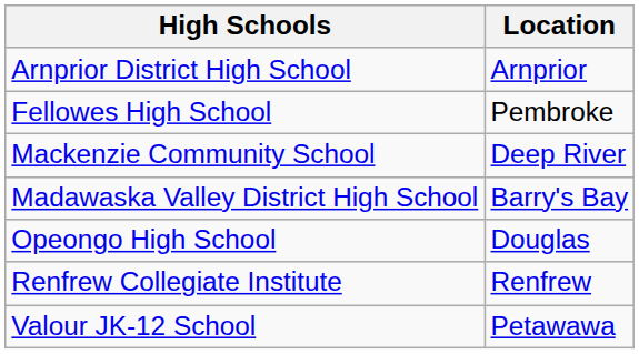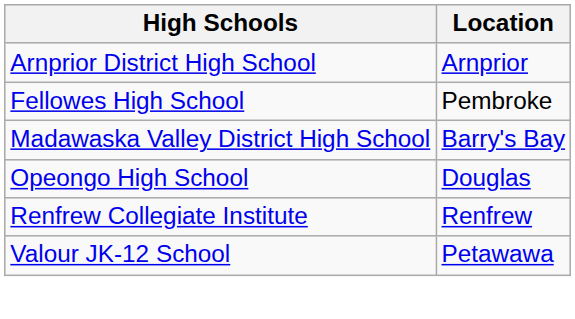- row: Mackenzie Community School | Deep River
